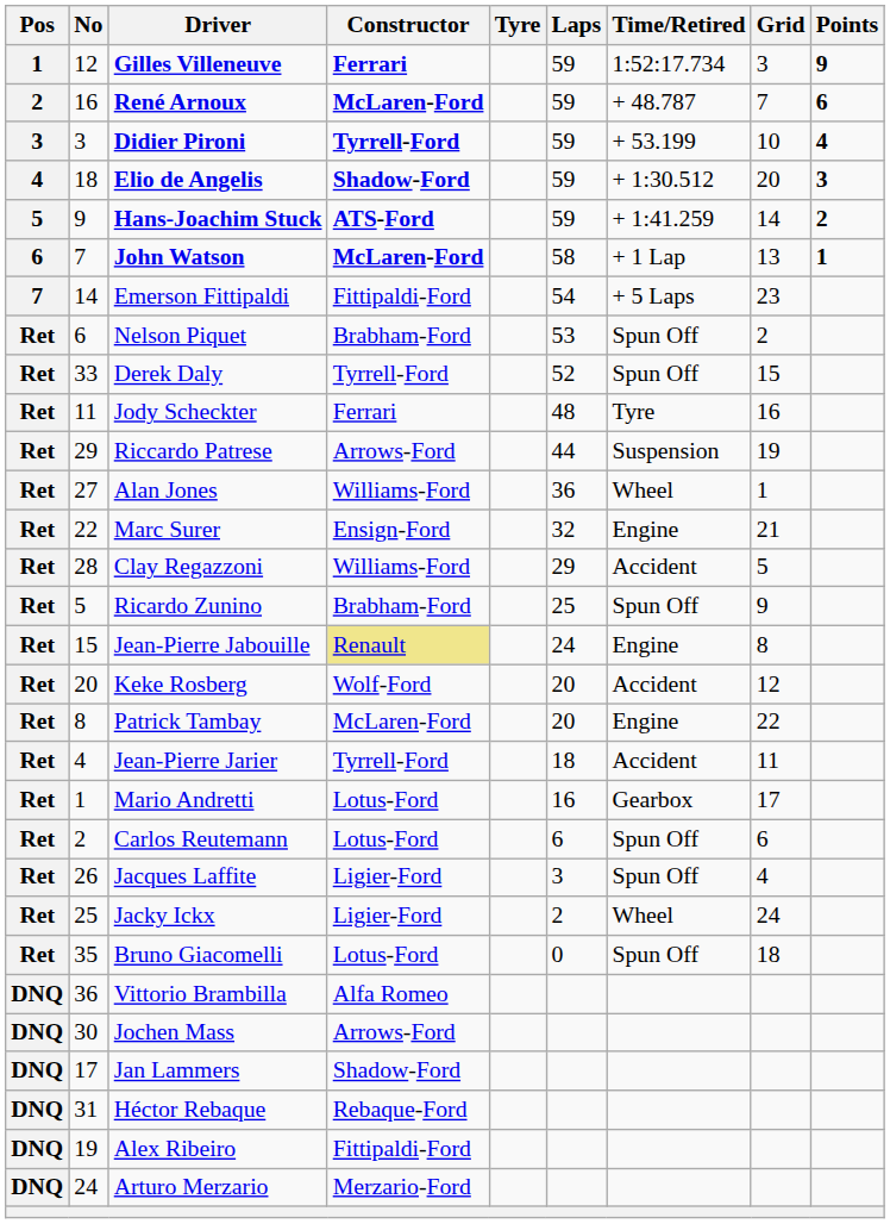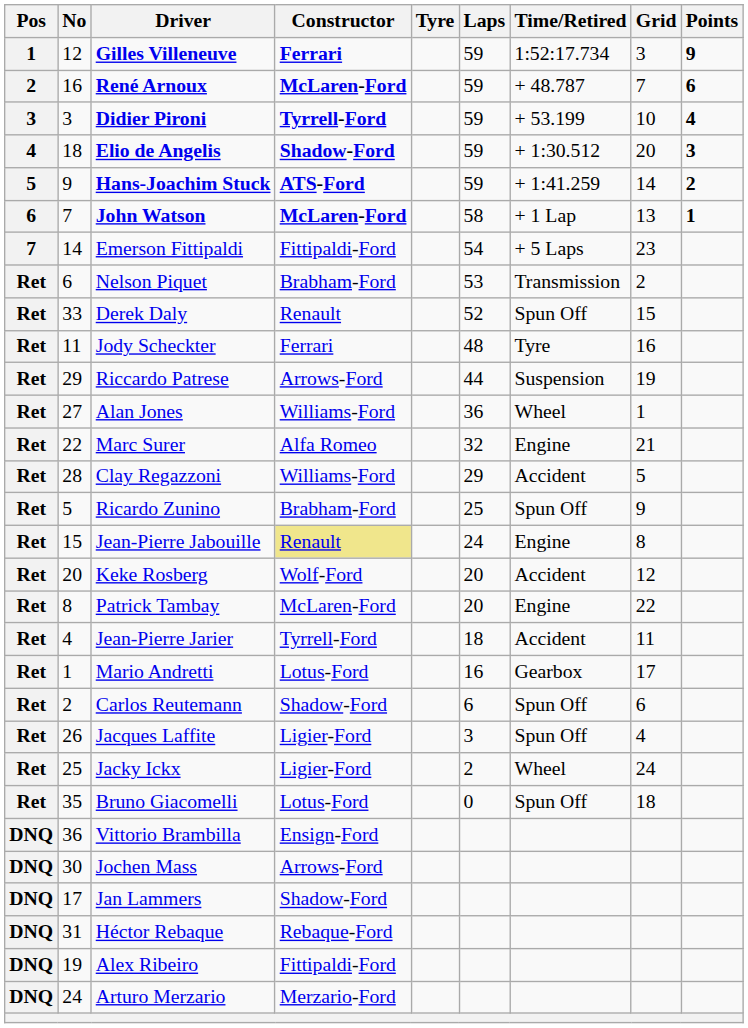Nelson Piquet | Time/Retired: Spun Off -> Transmission
Derek Daly | Constructor: Tyrrell-Ford -> Renault
Marc Surer | Constructor: Ensign-Ford -> Alfa Romeo
Carlos Reutemann | Constructor: Lotus-Ford -> Shadow-Ford
Vittorio Brambilla | Constructor: Alfa Romeo -> Ensign-Ford
